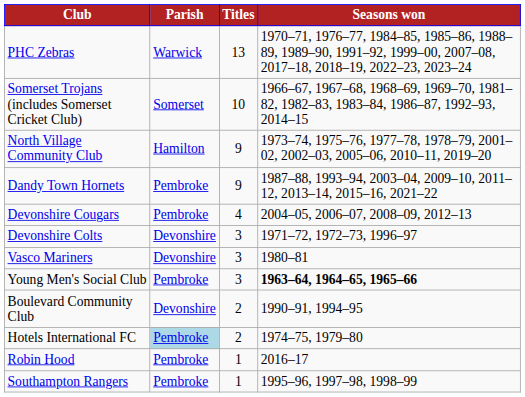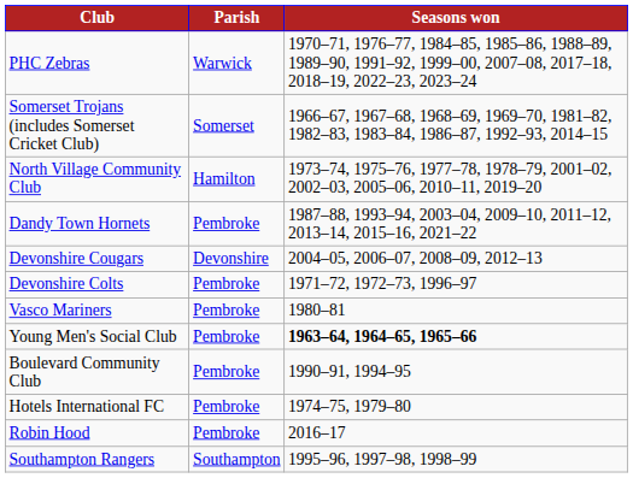- column: Titles | 13 | 10 | 9 | 9 | 4 | 3 | 3 | 3 | 2 | 2 | 1 | 1
Devonshire Cougars | Parish: Pembroke -> Devonshire
Devonshire Colts | Parish: Devonshire -> Pembroke
Vasco Mariners | Parish: Devonshire -> Pembroke
Boulevard Community Club | Parish: Devonshire -> Pembroke
Hotels International FC | Parish: lightblue background -> no background
Southampton Rangers | Parish: Pembroke -> Southampton
